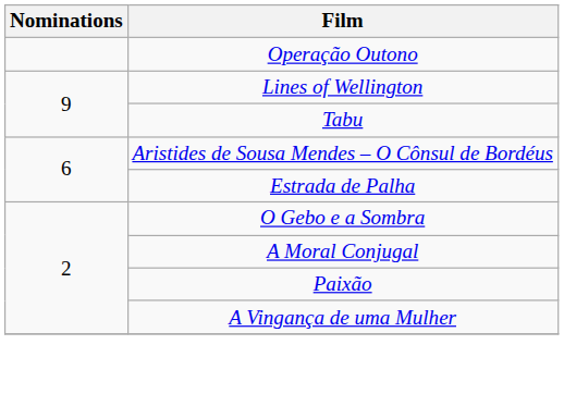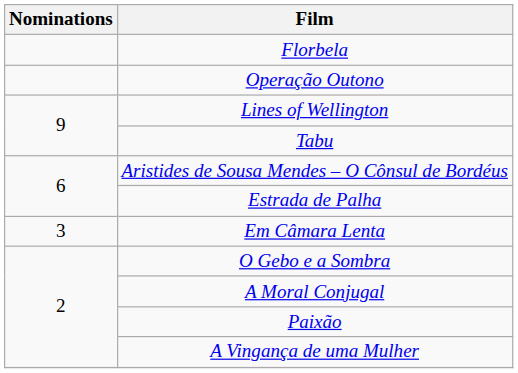+ row: Florbela
+ row: 3 | Em Câmara Lenta
